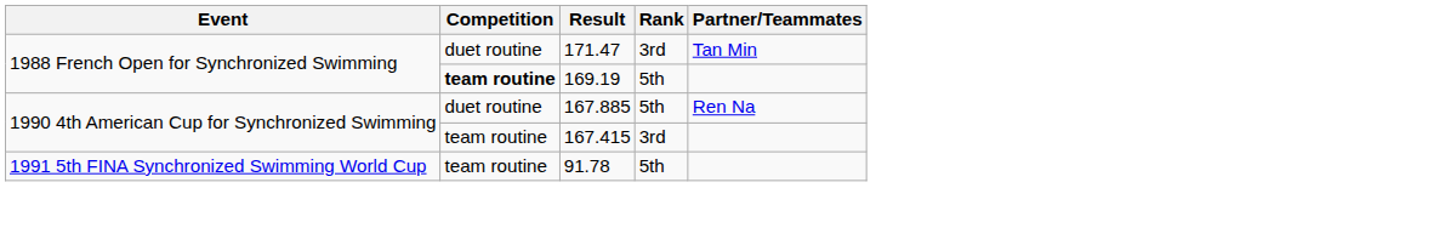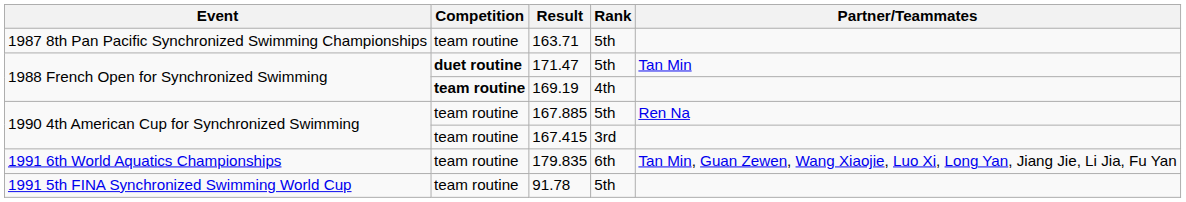+ row: 1987 8th Pan Pacific Synchronized Swimming Championships | team routine | 163.71 | 5th
171.47 | Competition: normal -> bold
171.47 | Rank: 3rd -> 5th
169.19 | Rank: 5th -> 4th
167.885 | Competition: duet routine -> team routine
+ row: 1991 6th World Aquatics Championships | team routine | 179.835 | 6th | Tan Min, Guan Zewen, Wang Xiaojie, Luo Xi, Long Yan, Jiang Jie, Li Jia, Fu Yan
